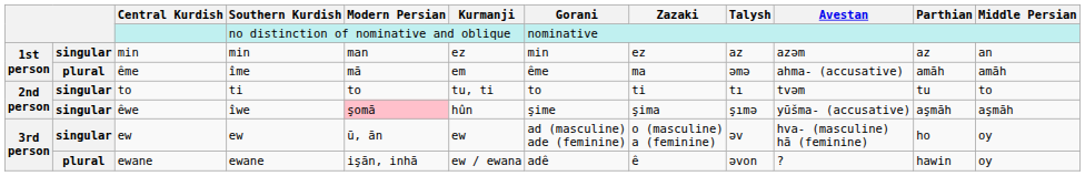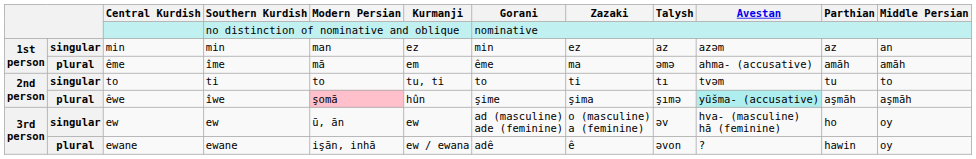êwe | column 2: singular -> plural
êwe | Avestan: no background -> paleturquoise background
